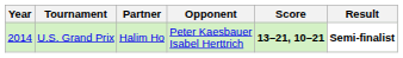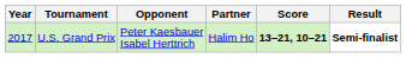columns swapped: Partner <-> Opponent
U.S. Grand Prix | Year: 2014 -> 2017
